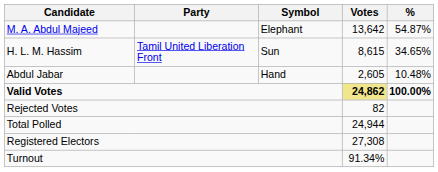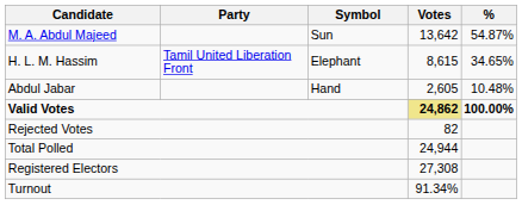M. A. Abdul Majeed | Symbol: Elephant -> Sun
H. L. M. Hassim | Symbol: Sun -> Elephant
